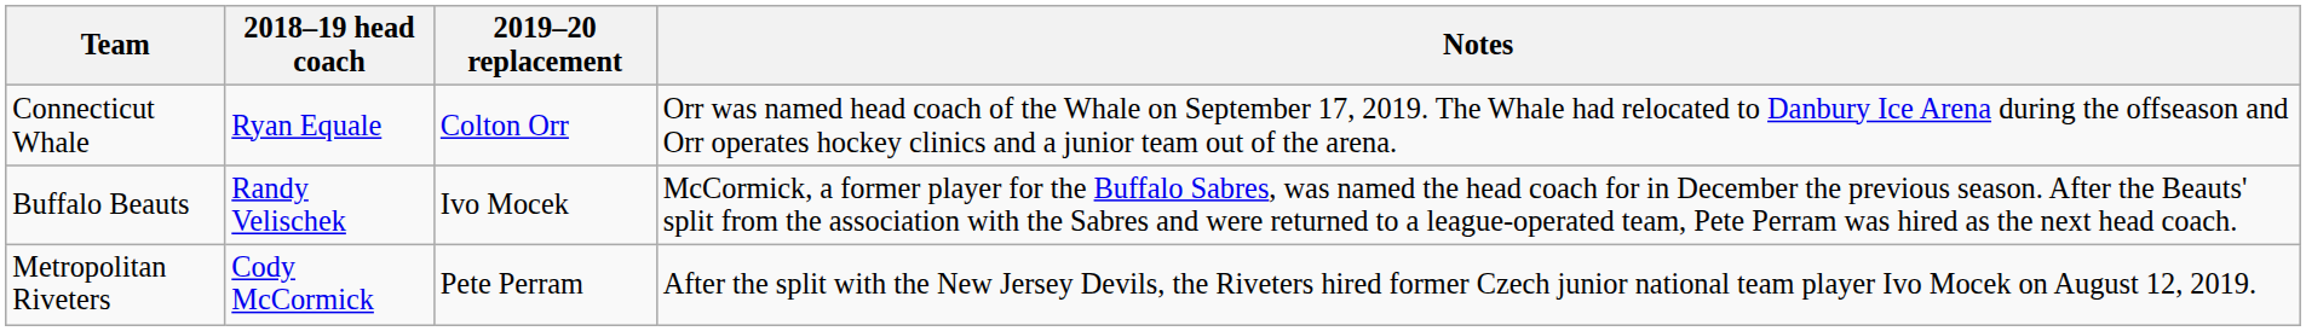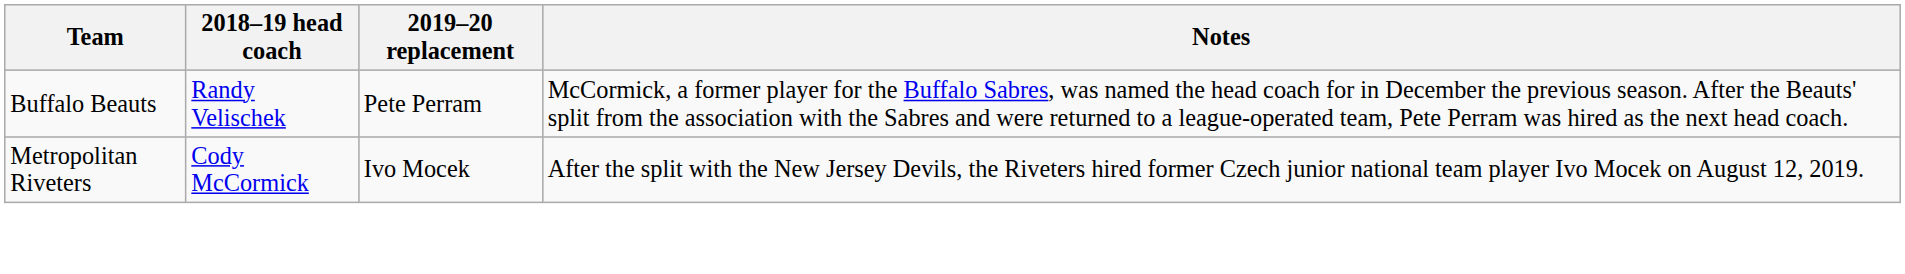- row: Connecticut Whale | Ryan Equale | Colton Orr | Orr was named head coach of the Whale on September 17, 2019. The Whale had relocated to Danbury Ice Arena during the offseason and Orr operates hockey clinics and a junior team out of the arena.
Buffalo Beauts | 2019–20 replacement: Ivo Mocek -> Pete Perram
Metropolitan Riveters | 2019–20 replacement: Pete Perram -> Ivo Mocek
